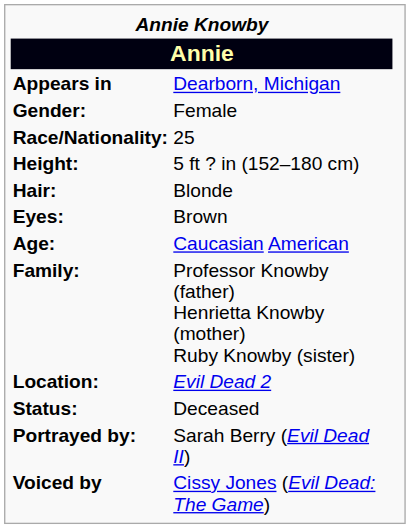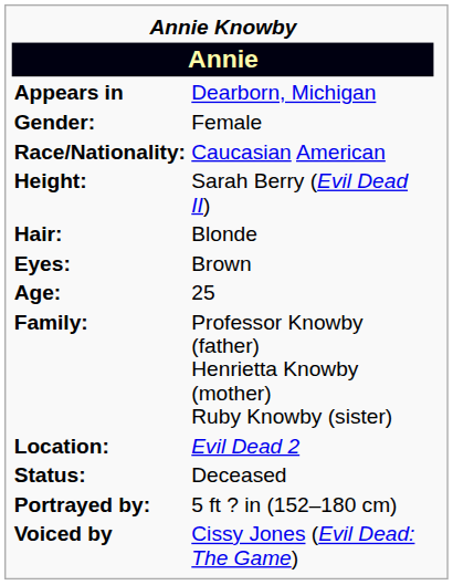Race/Nationality: | column 2: 25 -> Caucasian American
Height: | column 2: 5 ft ? in (152–180 cm) -> Sarah Berry (Evil Dead II)
Age: | column 2: Caucasian American -> 25
Portrayed by: | column 2: Sarah Berry (Evil Dead II) -> 5 ft ? in (152–180 cm)
